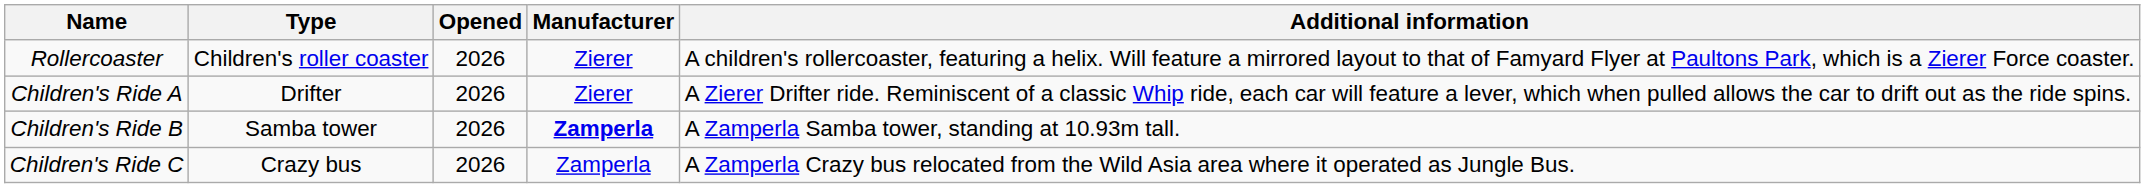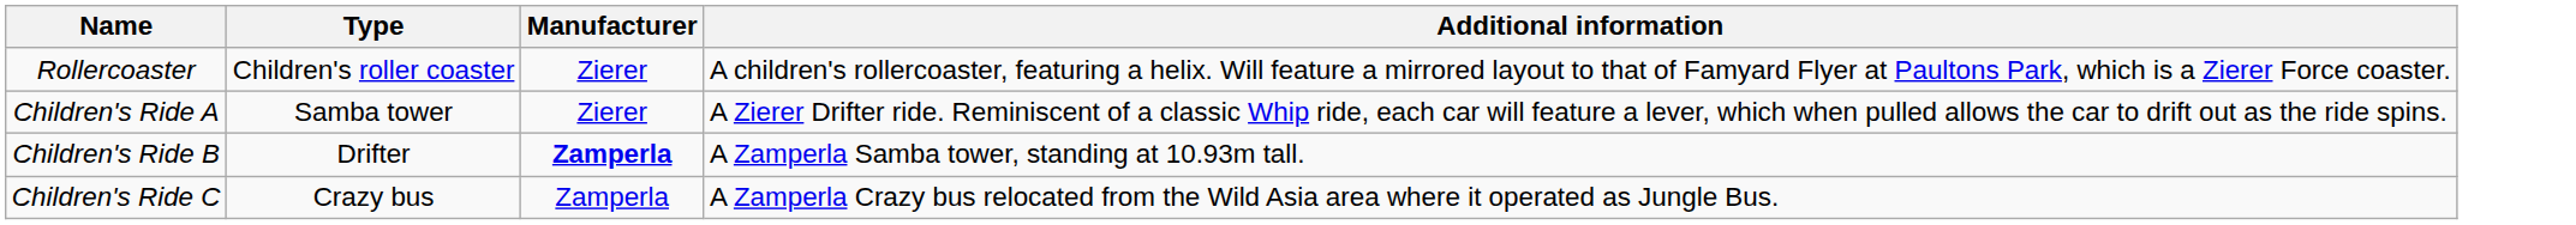- column: Opened | 2026 | 2026 | 2026 | 2026
Children's Ride A | Type: Drifter -> Samba tower
Children's Ride B | Type: Samba tower -> Drifter
